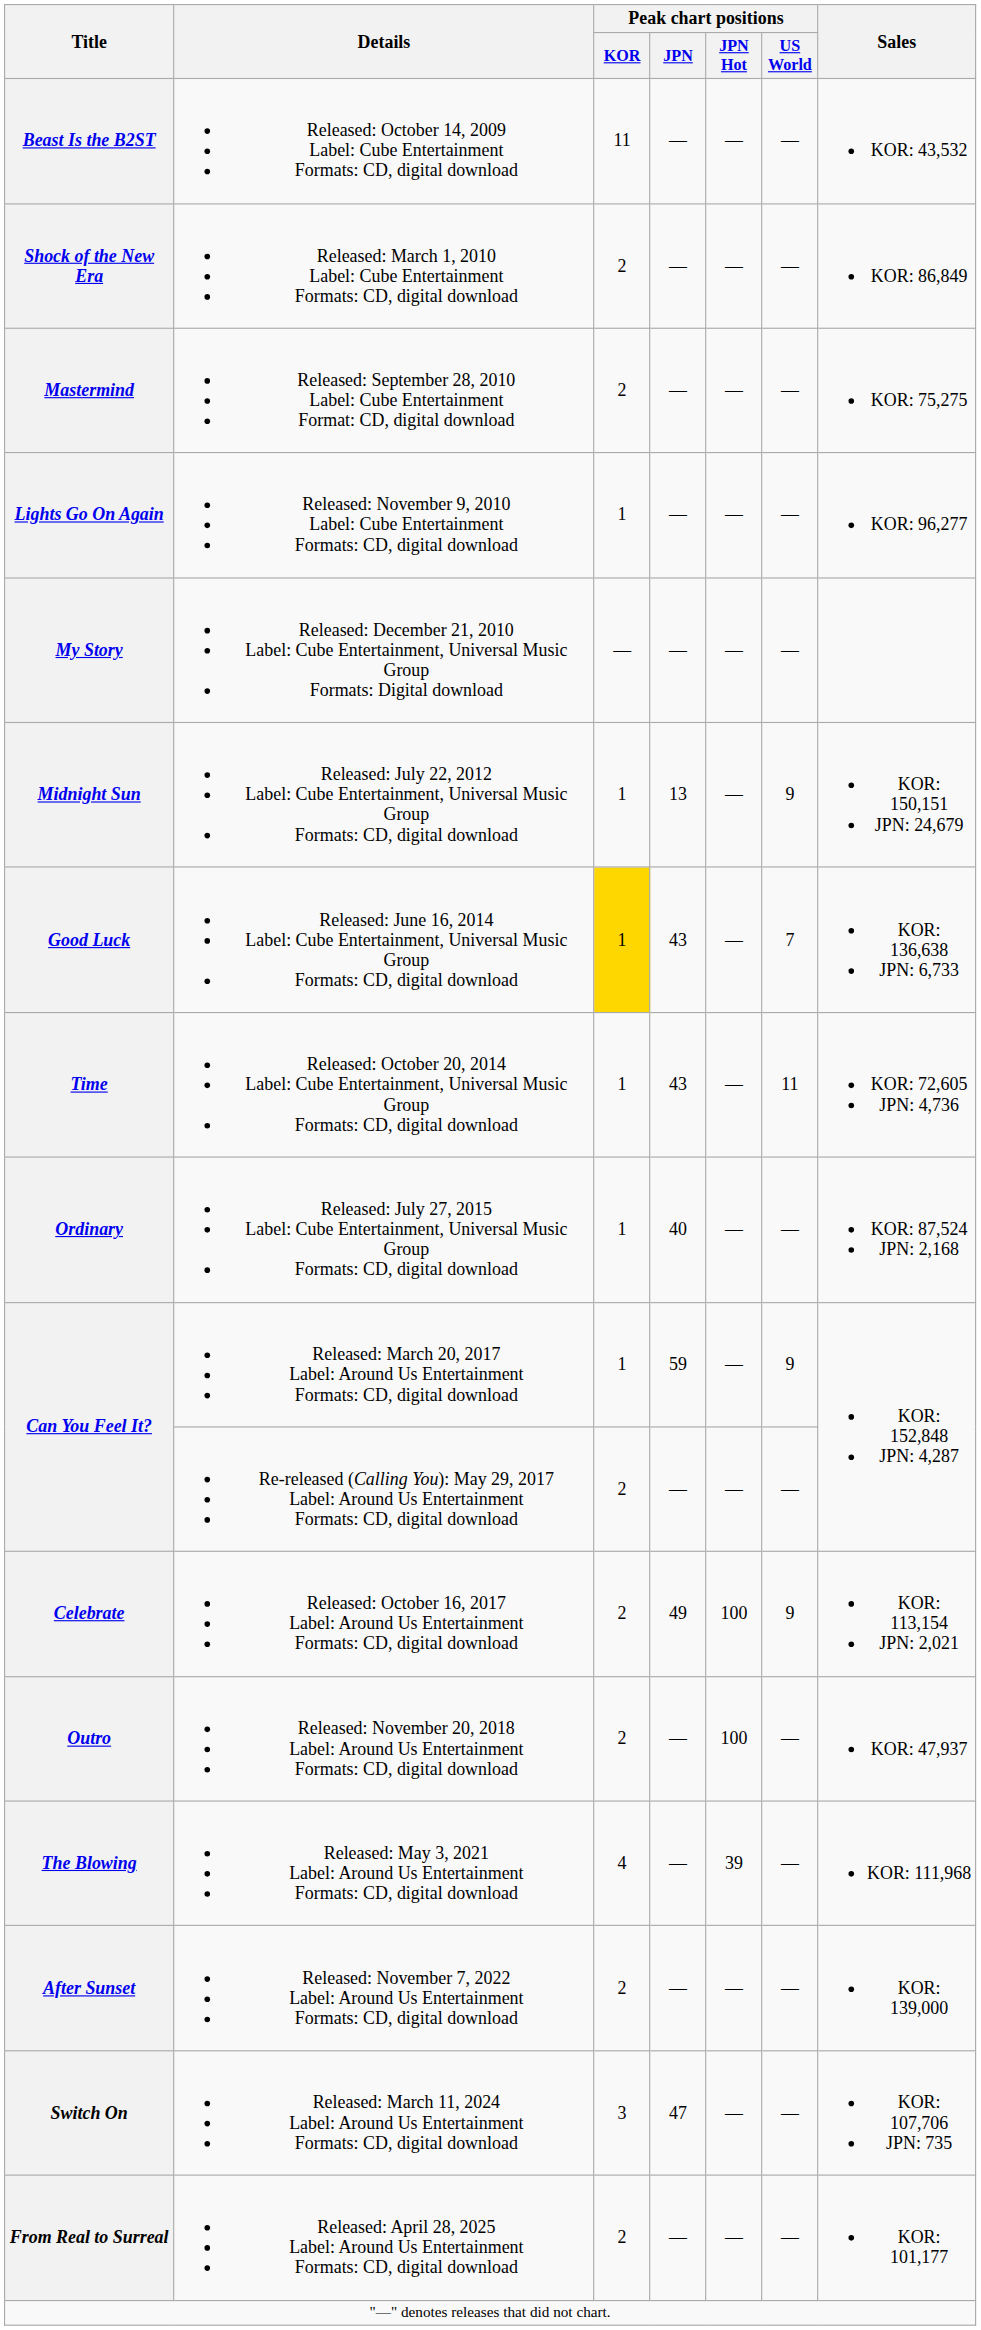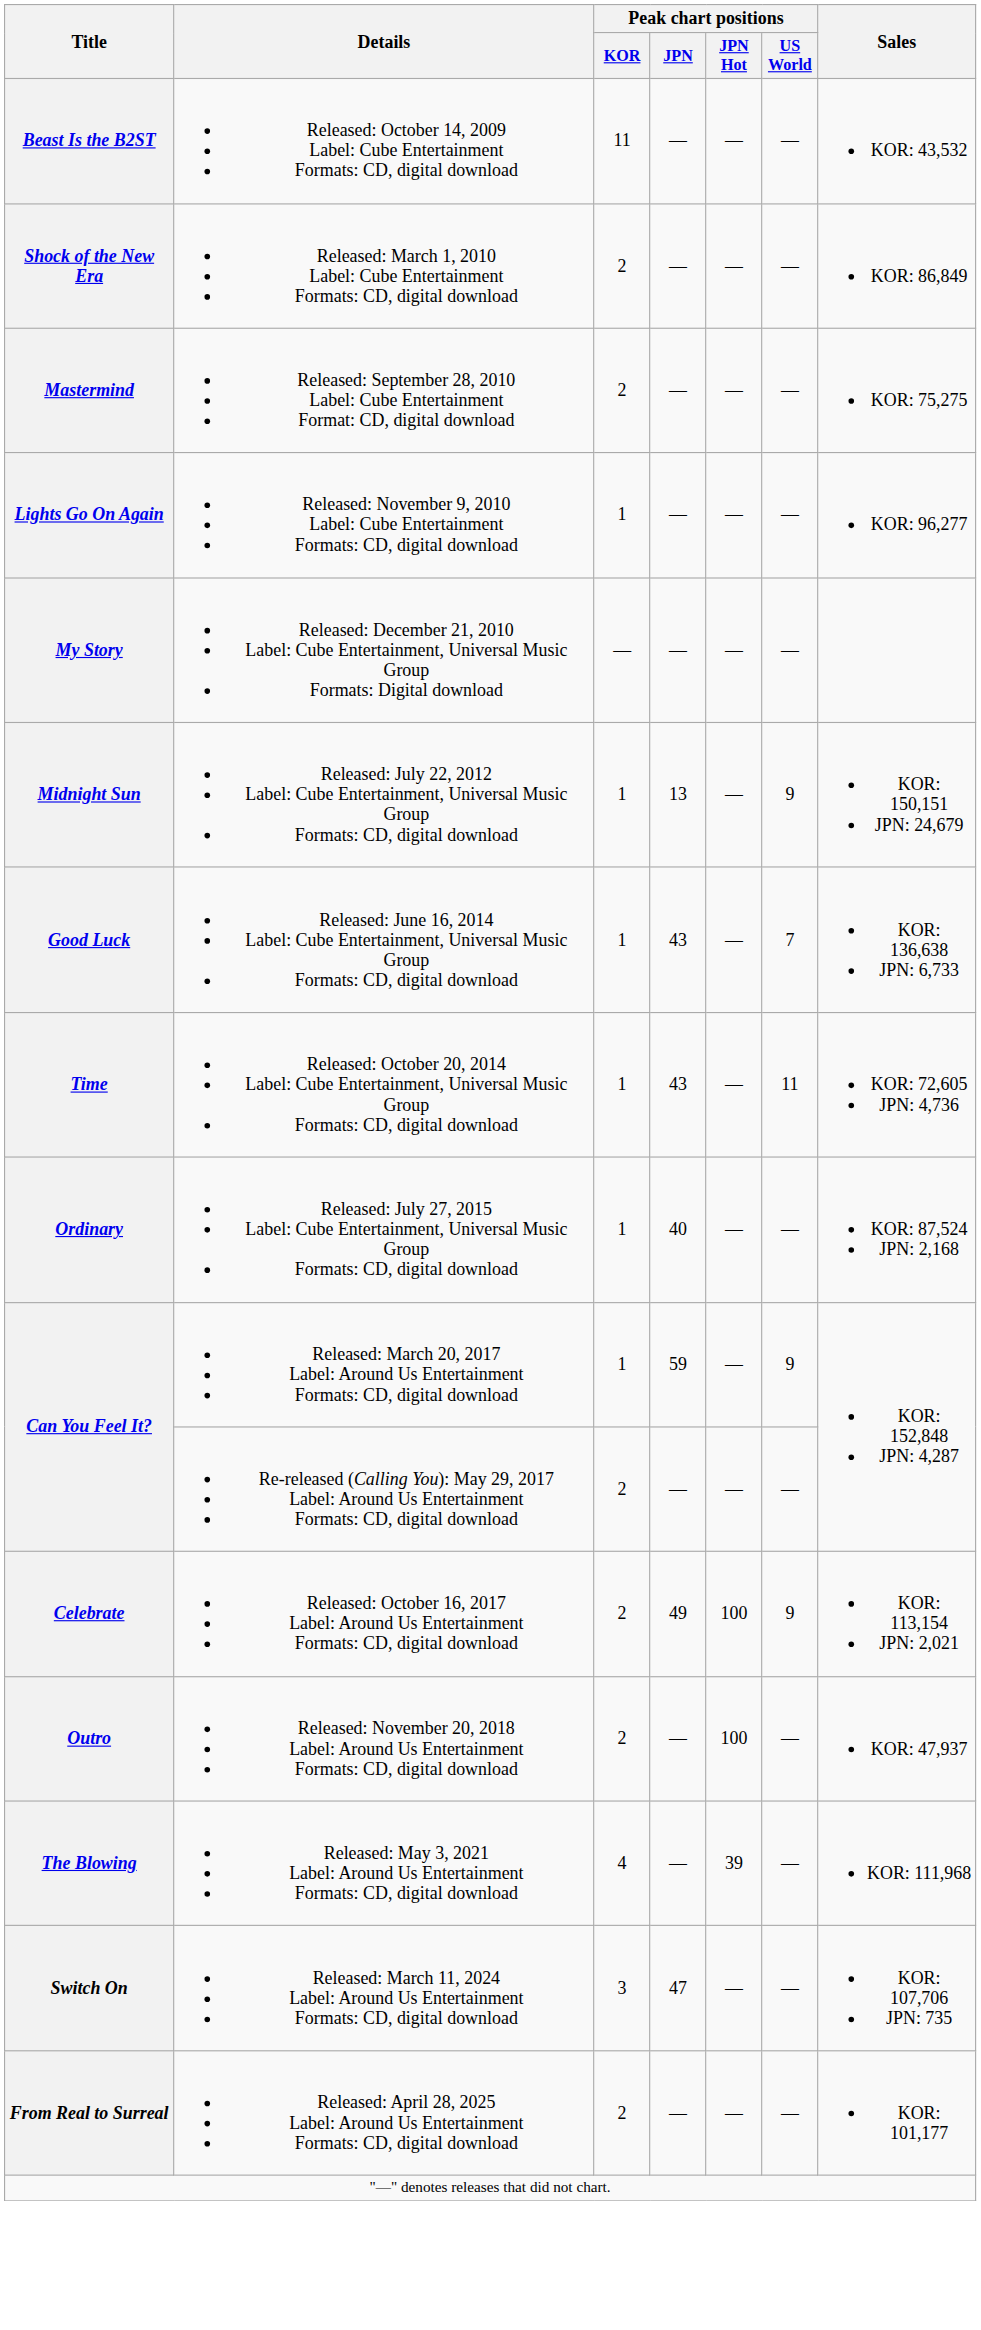Good Luck | Peak chart positions / KOR: gold background -> no background
- row: After Sunset | Released: November 7, 2022 Label: Around Us Entertainment Formats: CD, digital download | 2 | — | — | — | KOR: 139,000
